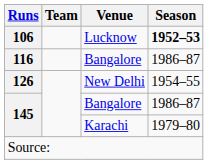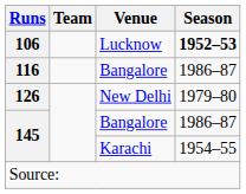126 | Season: 1954–55 -> 1979–80
145 / Karachi | Season: 1979–80 -> 1954–55
